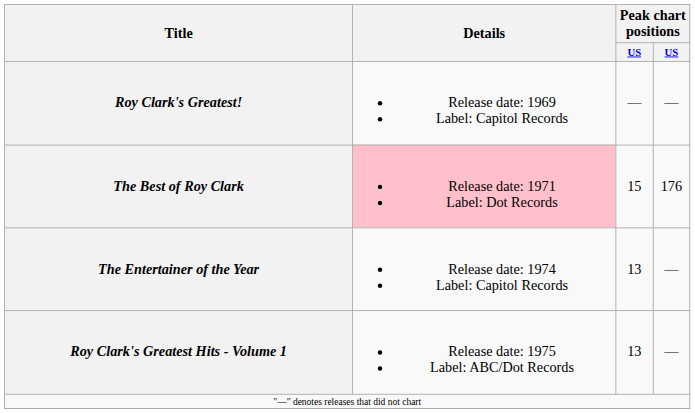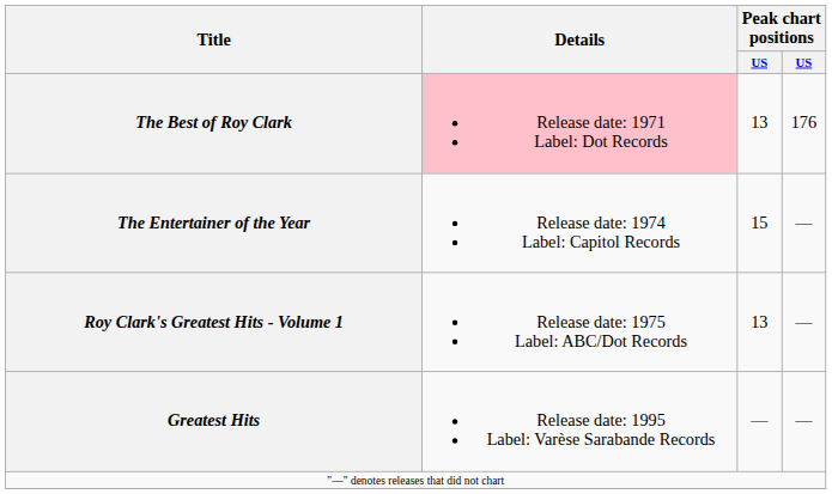- row: Roy Clark's Greatest! | Release date: 1969 Label: Capitol Records | — | —
The Best of Roy Clark | column 3: 15 -> 13
The Entertainer of the Year | column 3: 13 -> 15
+ row: Greatest Hits | Release date: 1995 Label: Varèse Sarabande Records | — | —
